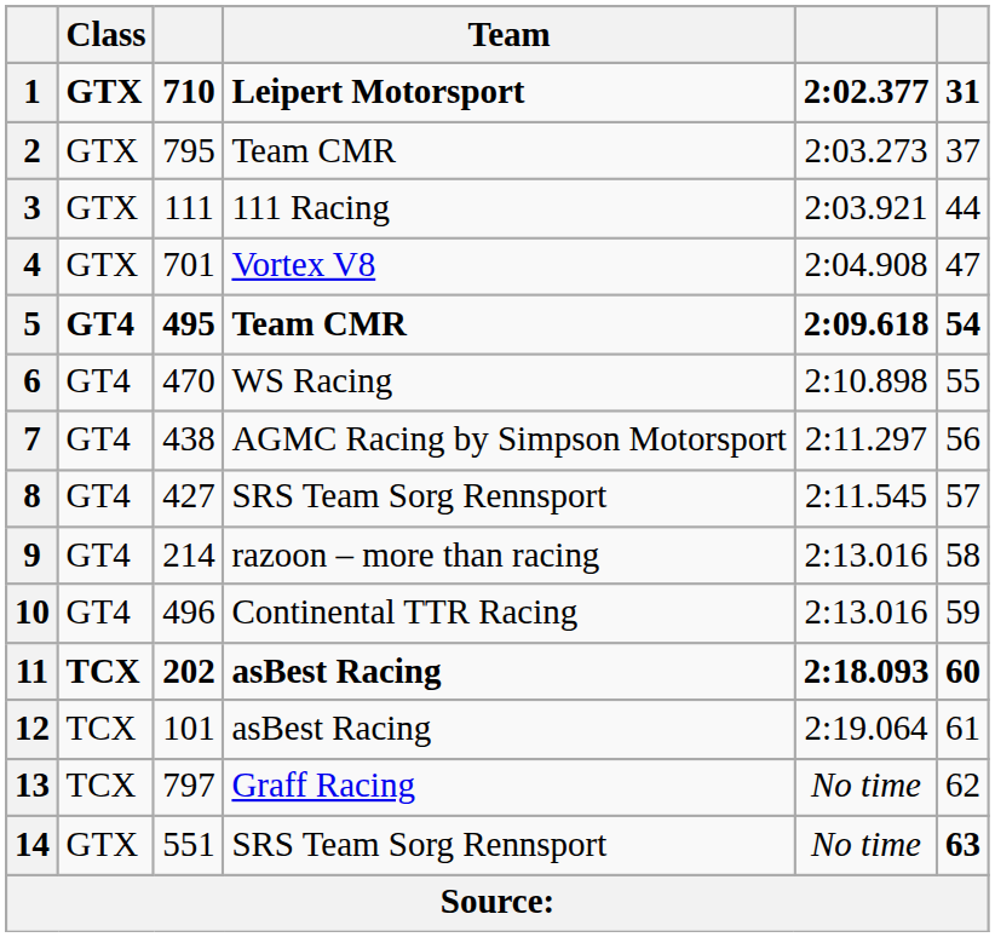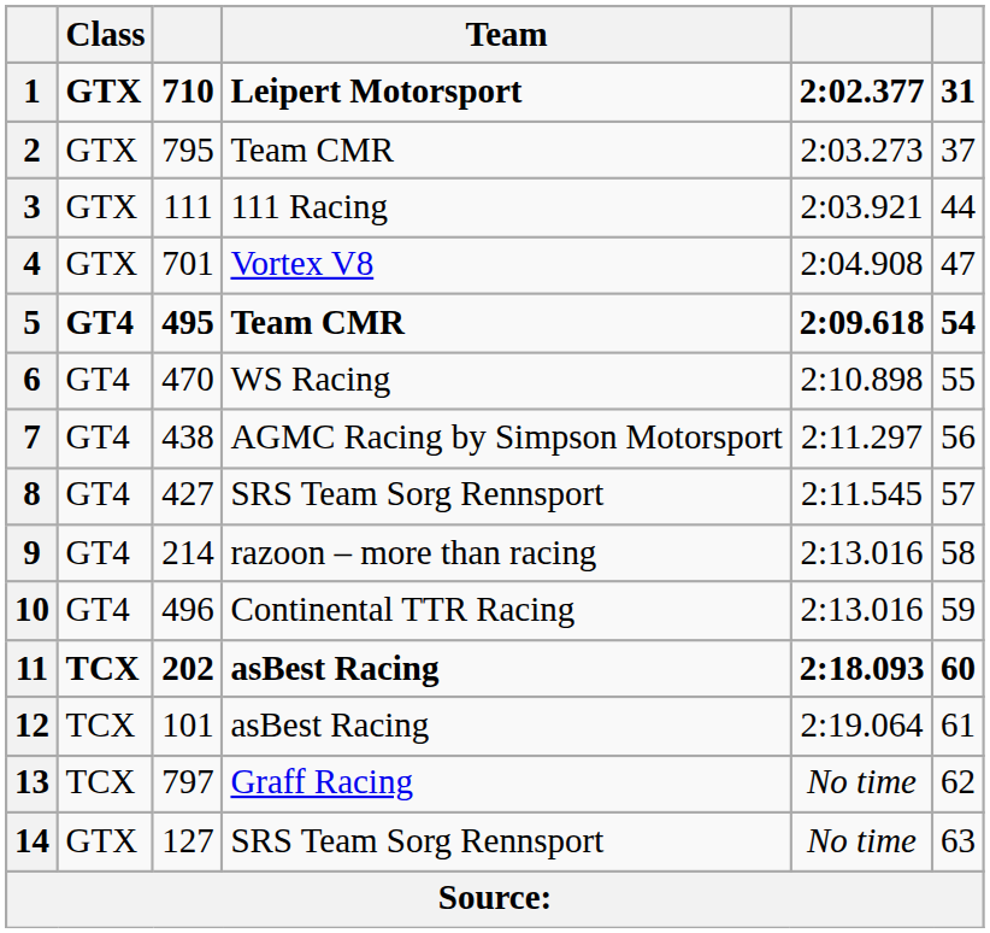14 | column 3: 551 -> 127
14 | column 6: bold -> normal
